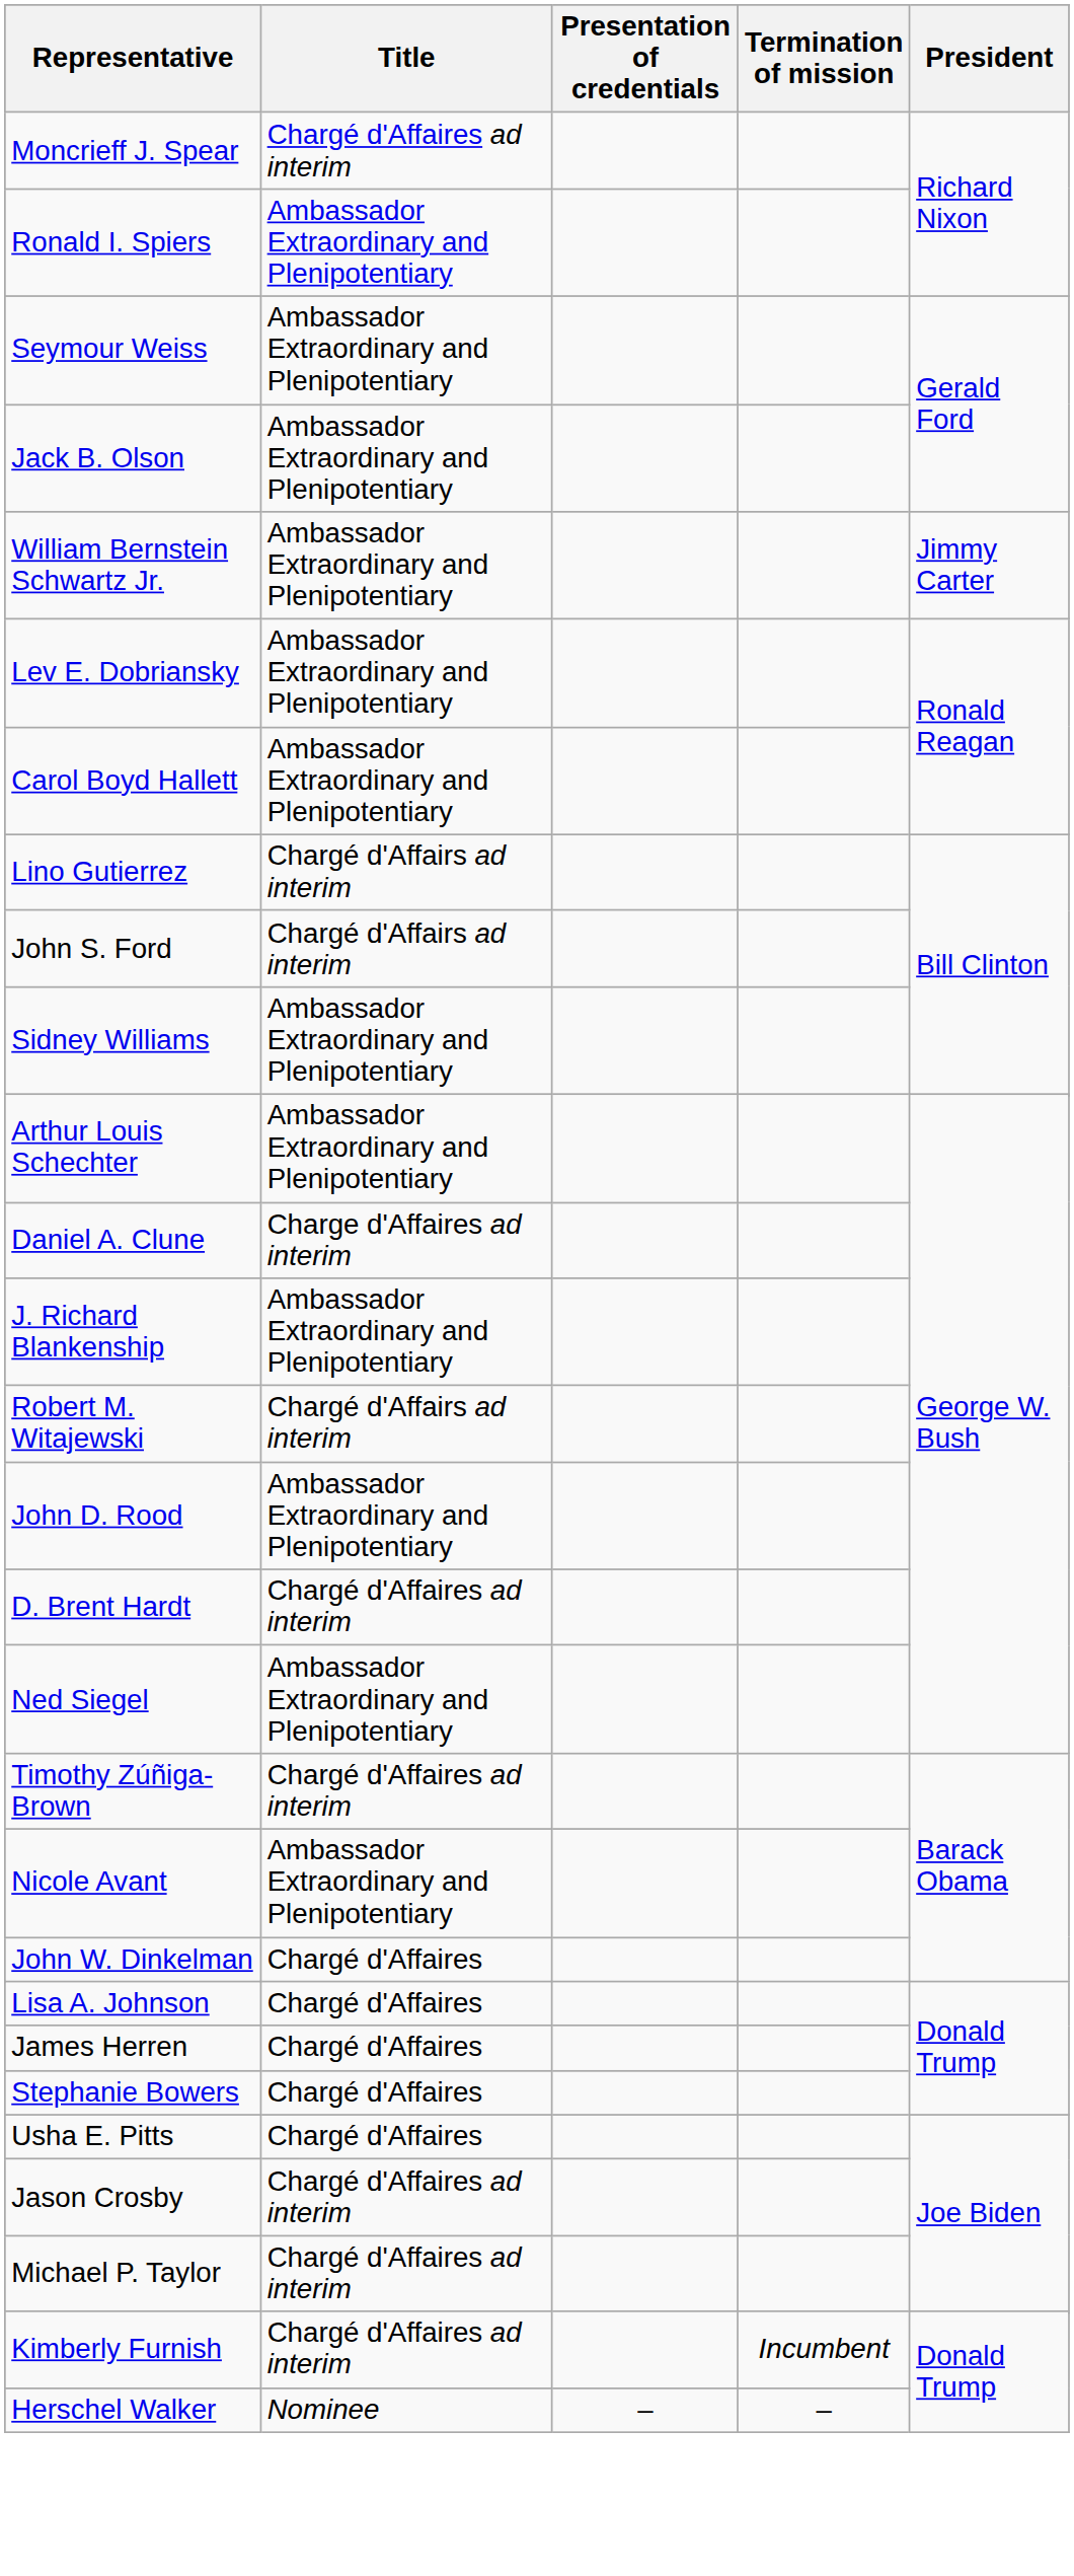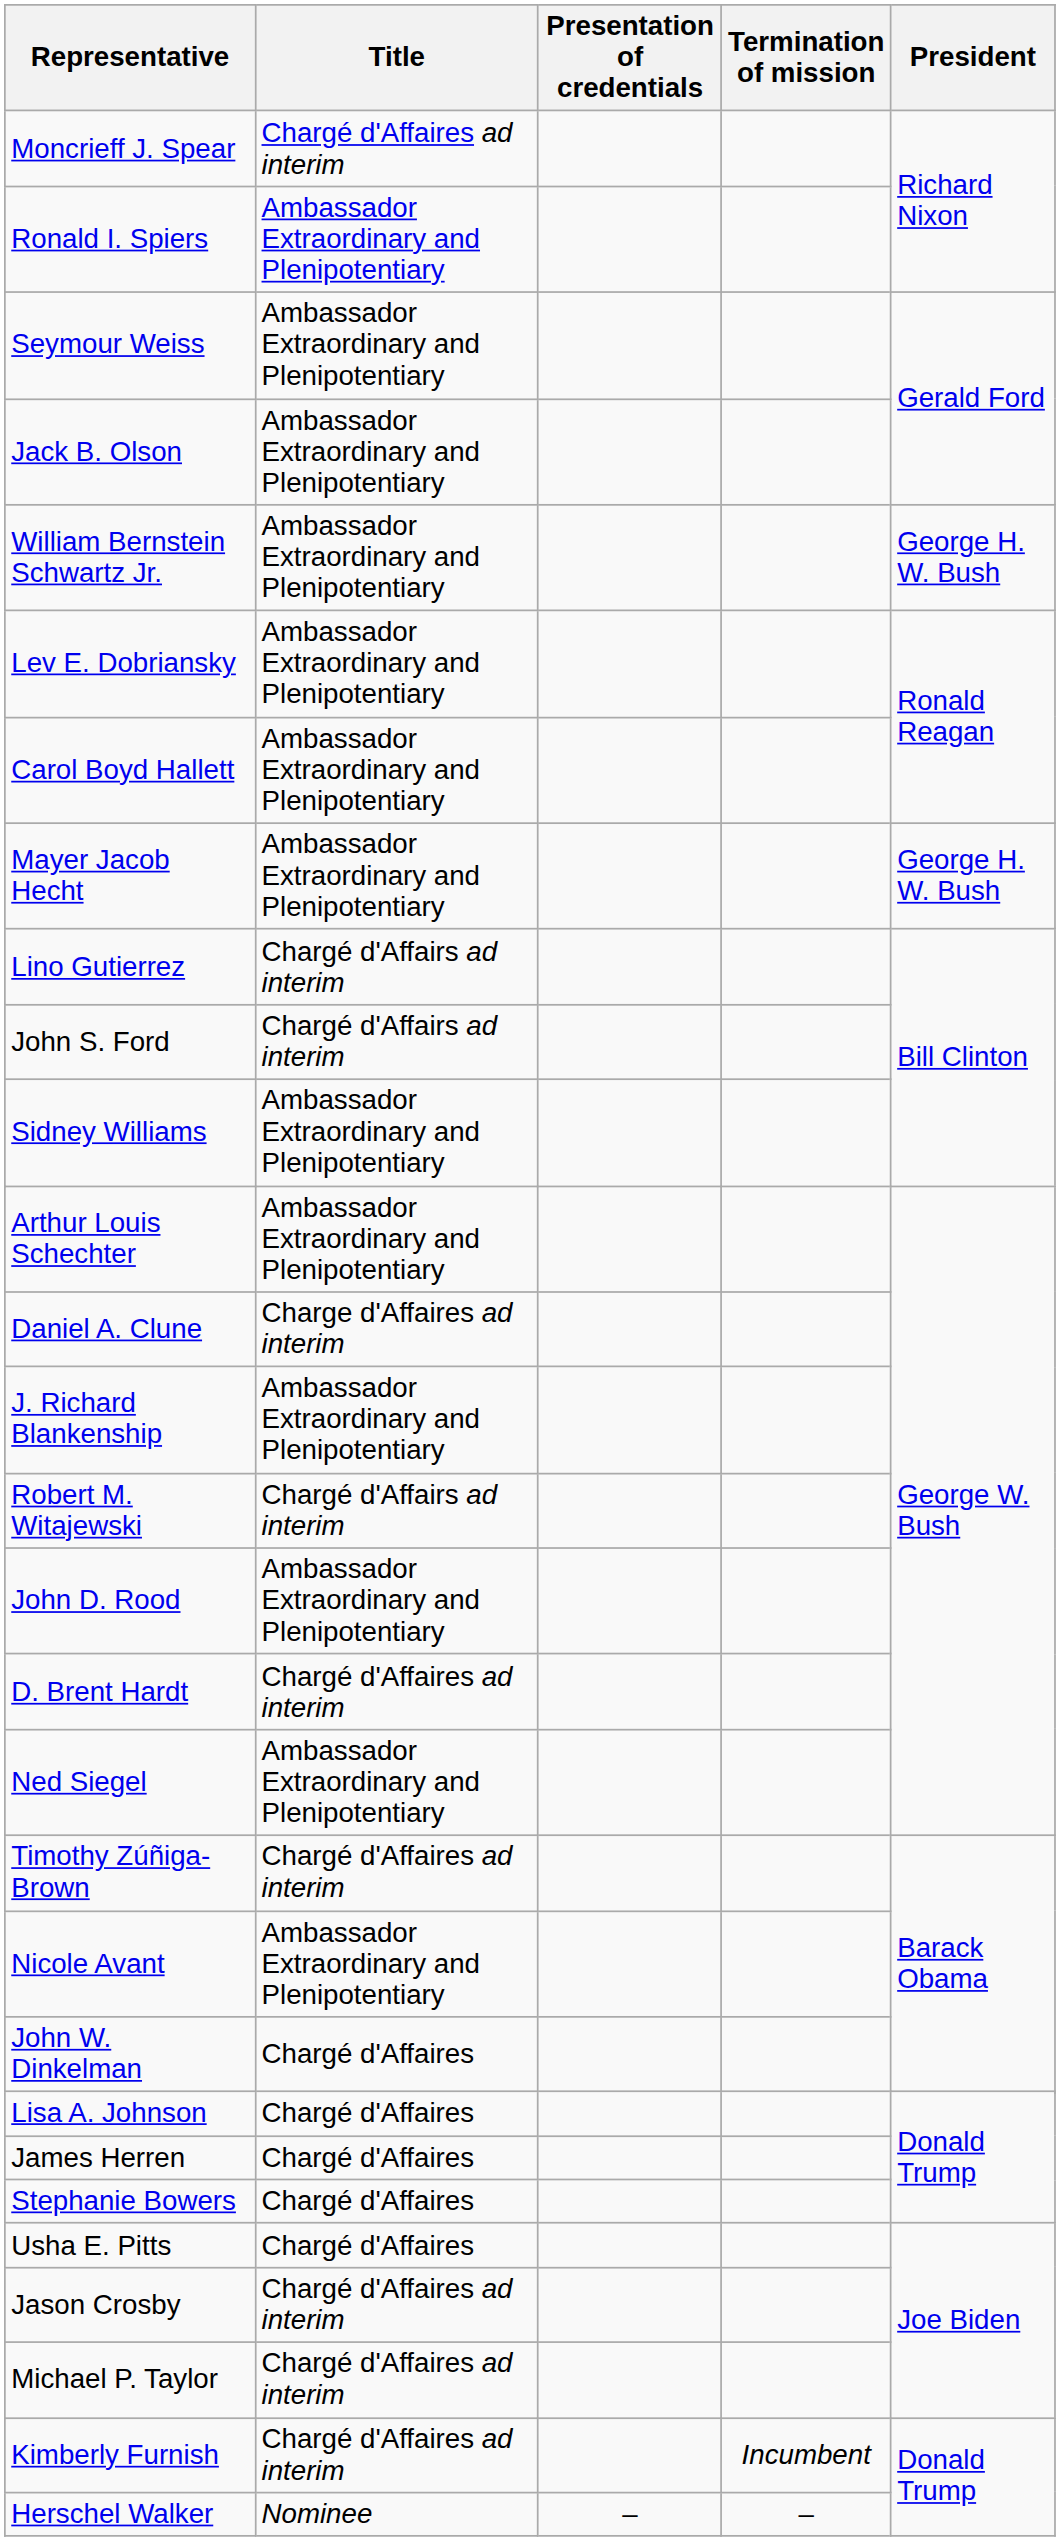William Bernstein Schwartz Jr. | President: Jimmy Carter -> George H. W. Bush
+ row: Mayer Jacob Hecht | Ambassador Extraordinary and Plenipotentiary | George H. W. Bush
